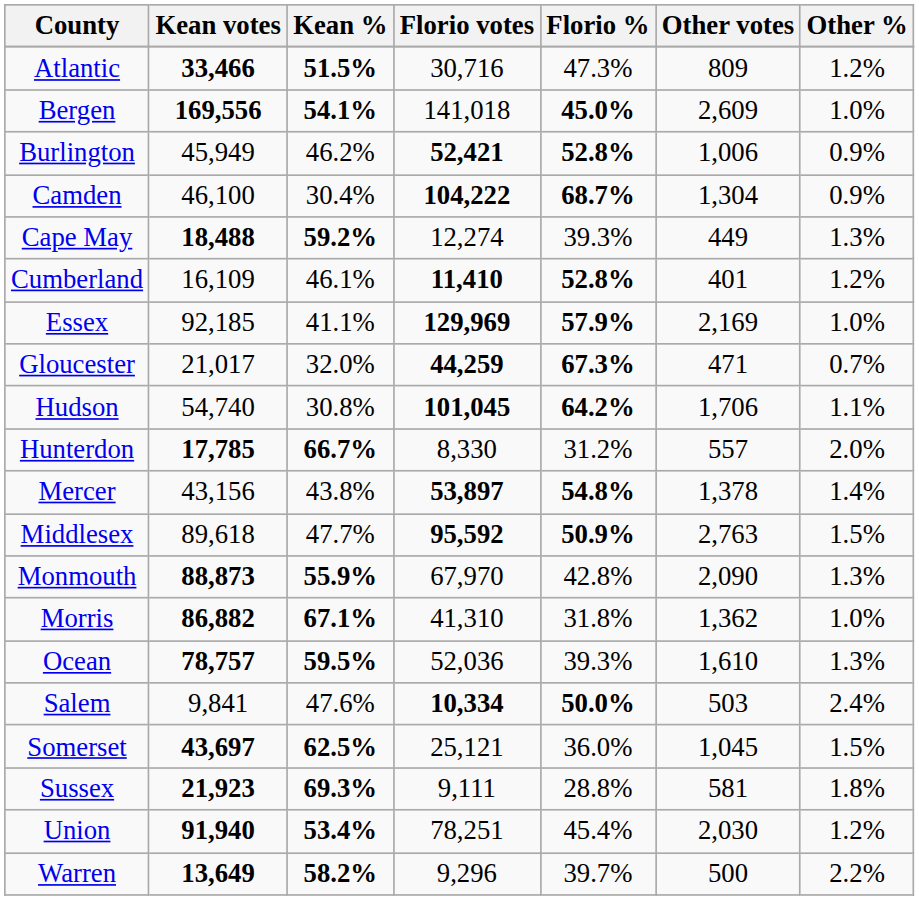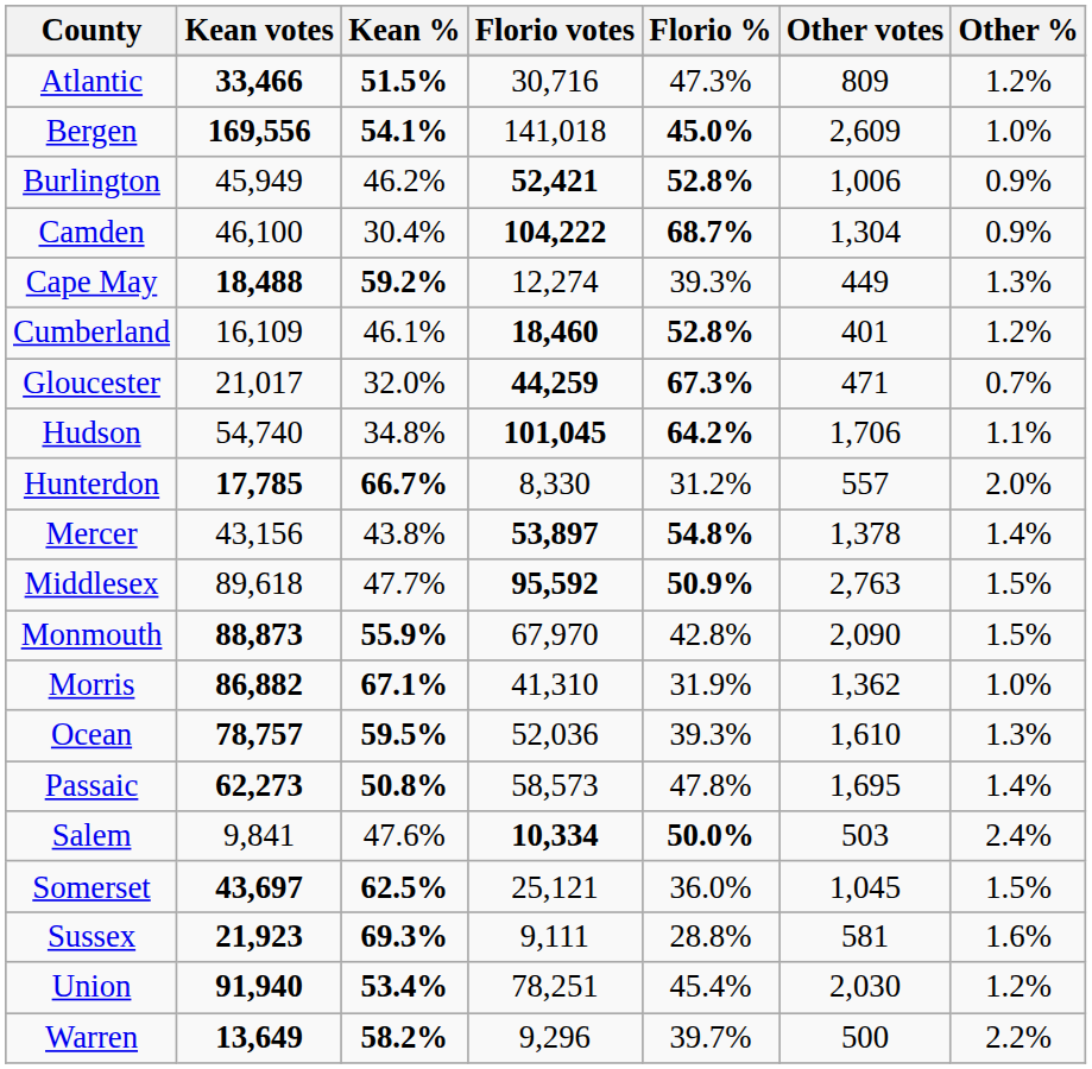Cumberland | Florio votes: 11,410 -> 18,460
- row: Essex | 92,185 | 41.1% | 129,969 | 57.9% | 2,169 | 1.0%
Hudson | Kean %: 30.8% -> 34.8%
Monmouth | Other %: 1.3% -> 1.5%
Morris | Florio %: 31.8% -> 31.9%
+ row: Passaic | 62,273 | 50.8% | 58,573 | 47.8% | 1,695 | 1.4%
Sussex | Other %: 1.8% -> 1.6%
